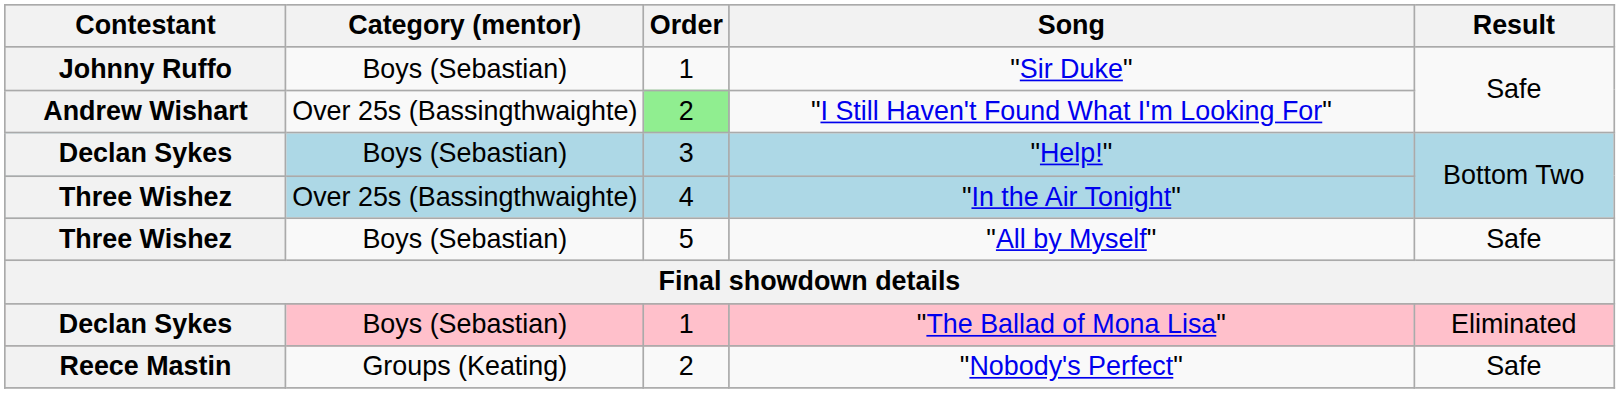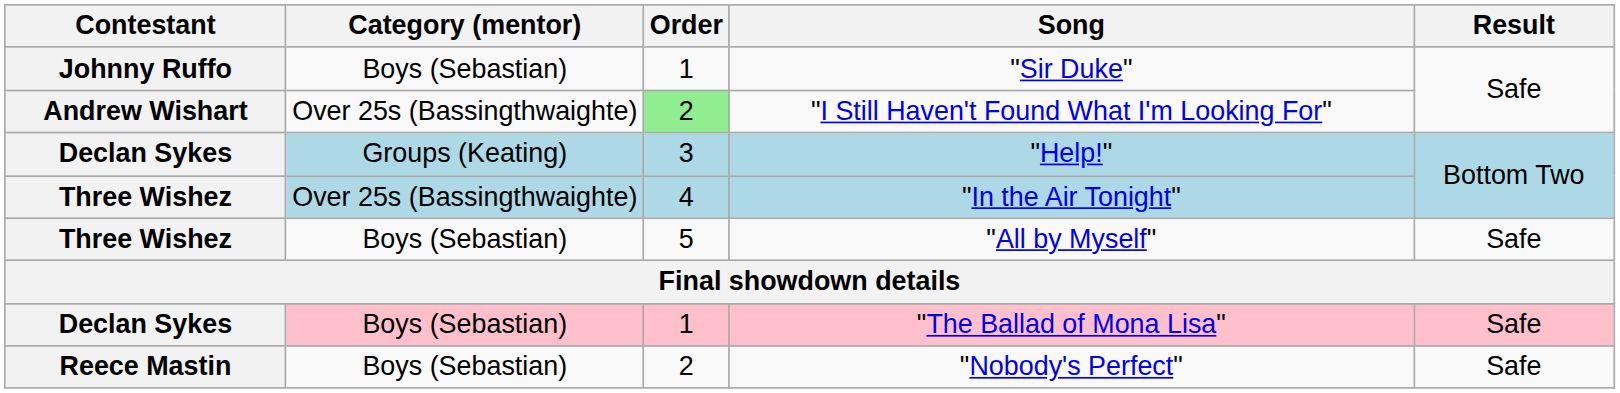"Help!" | Category (mentor): Boys (Sebastian) -> Groups (Keating)
"The Ballad of Mona Lisa" | Result: Eliminated -> Safe
"Nobody's Perfect" | Category (mentor): Groups (Keating) -> Boys (Sebastian)
